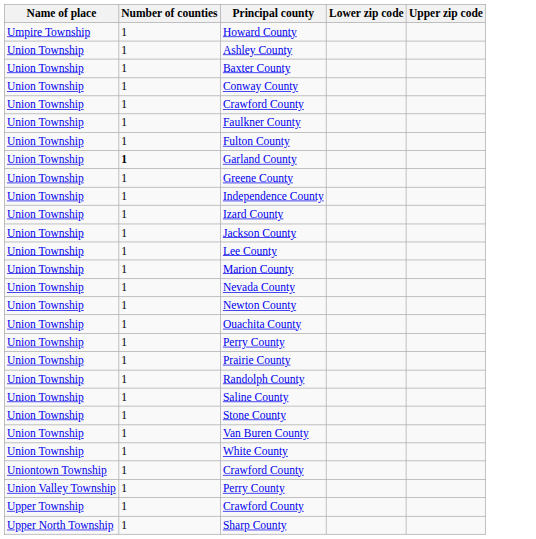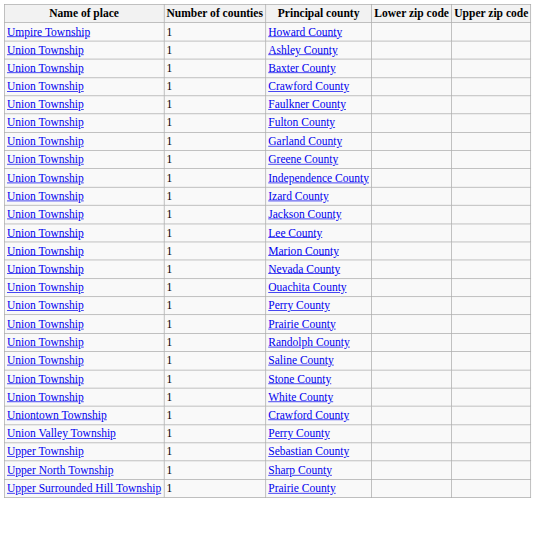- row: Union Township | 1 | Conway County
Garland County | Number of counties: bold -> normal
- row: Union Township | 1 | Newton County
- row: Union Township | 1 | Van Buren County
- row: Upper Township | 1 | Crawford County
+ row: Upper Township | 1 | Sebastian County
+ row: Upper Surrounded Hill Township | 1 | Prairie County
